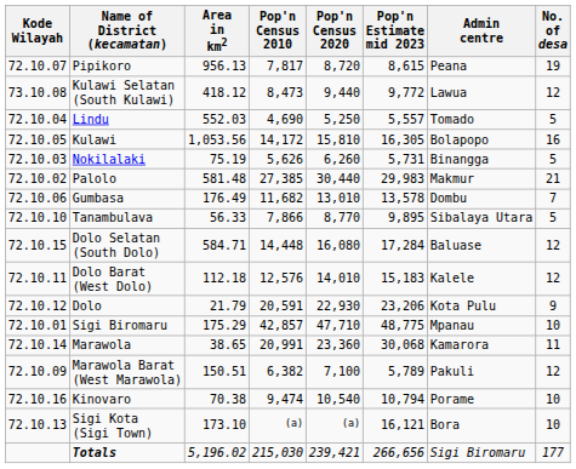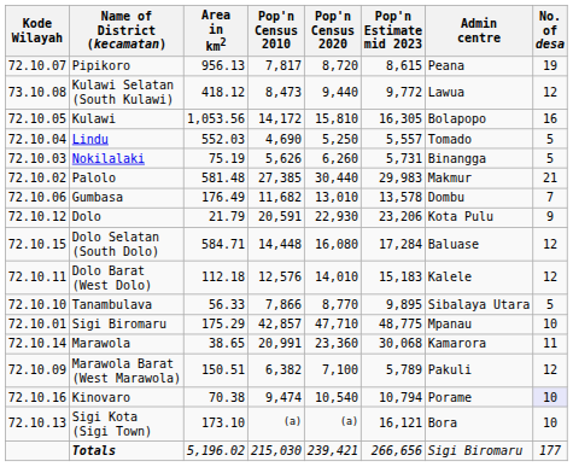rows swapped: Kulawi <-> Lindu
rows swapped: Tanambulava <-> Dolo
Kinovaro | No. of desa: no background -> lavender background
